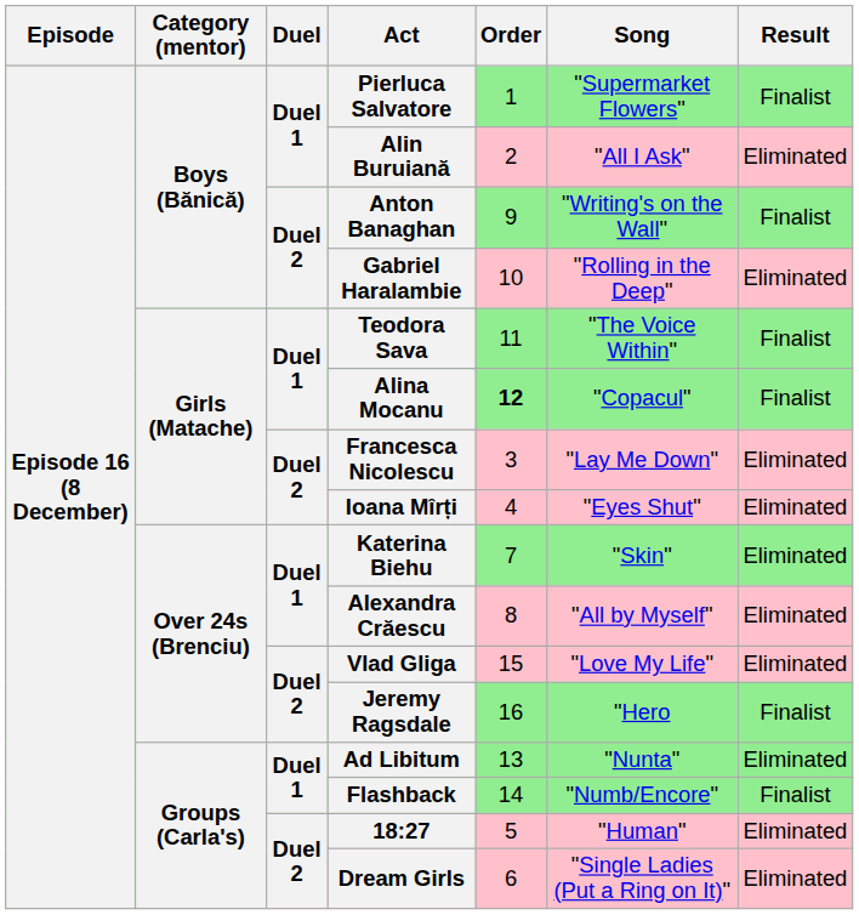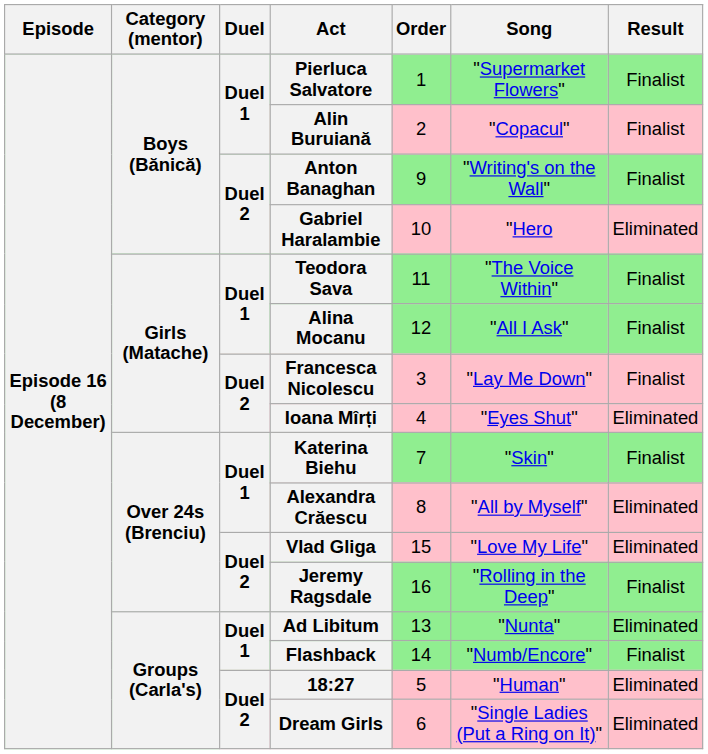Alin Buruiană | Song: "All I Ask" -> "Copacul"
Alin Buruiană | Result: Eliminated -> Finalist
Gabriel Haralambie | Song: "Rolling in the Deep" -> "Hero
Alina Mocanu | Order: bold -> normal
Alina Mocanu | Song: "Copacul" -> "All I Ask"
Francesca Nicolescu | Result: Eliminated -> Finalist
Katerina Biehu | Result: Eliminated -> Finalist
Jeremy Ragsdale | Song: "Hero -> "Rolling in the Deep"
